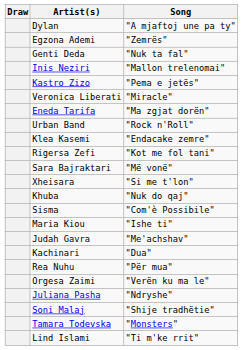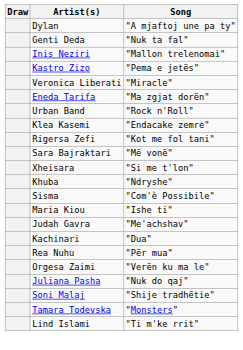- row: Egzona Ademi | "Zemrës"
Khuba | Song: "Nuk do qaj" -> "Ndryshe"
Juliana Pasha | Song: "Ndryshe" -> "Nuk do qaj"
